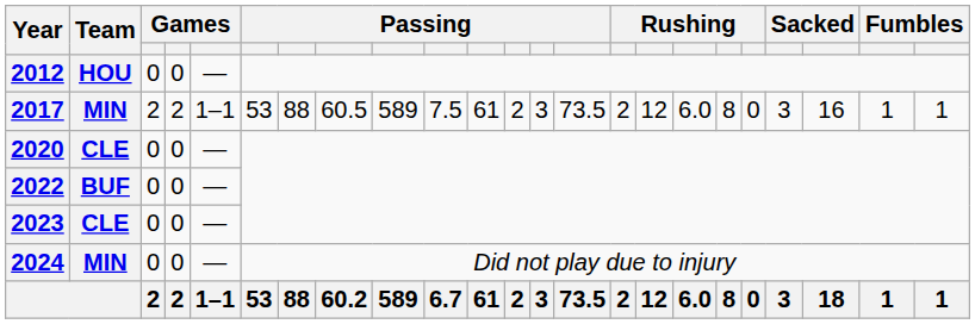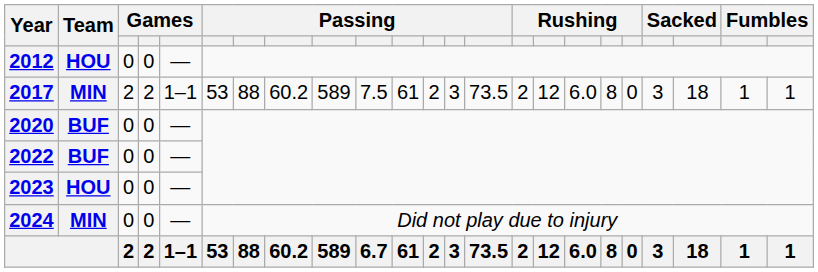2017 | column 8: 60.5 -> 60.2
2017 | column 21: 16 -> 18
2020 | Team: CLE -> BUF
2023 | Team: CLE -> HOU
